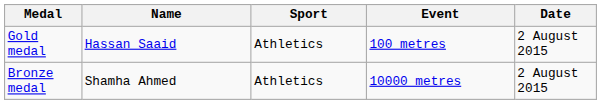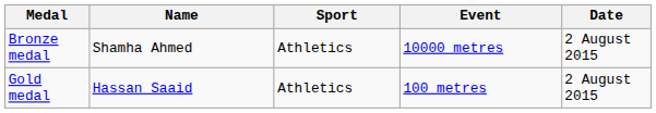rows swapped: Gold medal <-> Bronze medal
